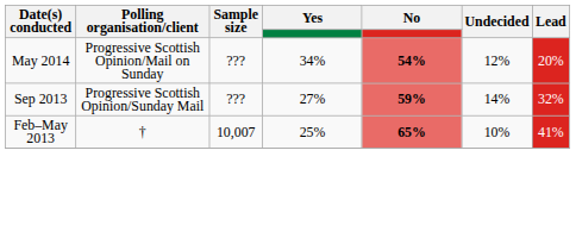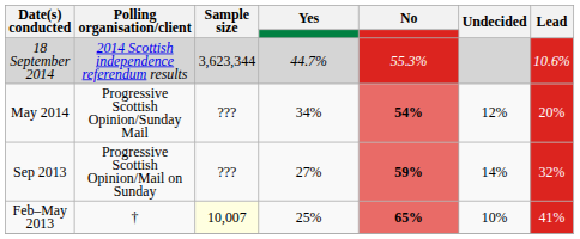+ row: 18 September 2014 | 2014 Scottish independence referendum results | 3,623,344 | 44.7% | 55.3% | 10.6%
May 2014 | Polling organisation/client: Progressive Scottish Opinion/Mail on Sunday -> Progressive Scottish Opinion/Sunday Mail
Sep 2013 | Polling organisation/client: Progressive Scottish Opinion/Sunday Mail -> Progressive Scottish Opinion/Mail on Sunday
Feb–May 2013 | Sample size: no background -> lightyellow background
